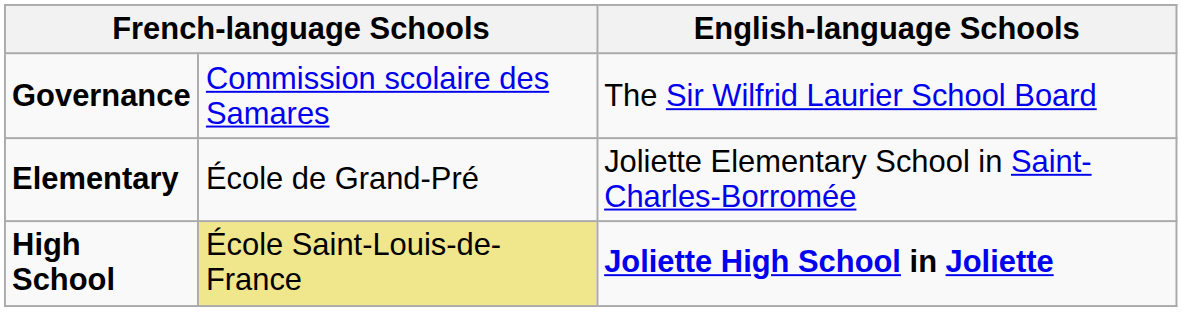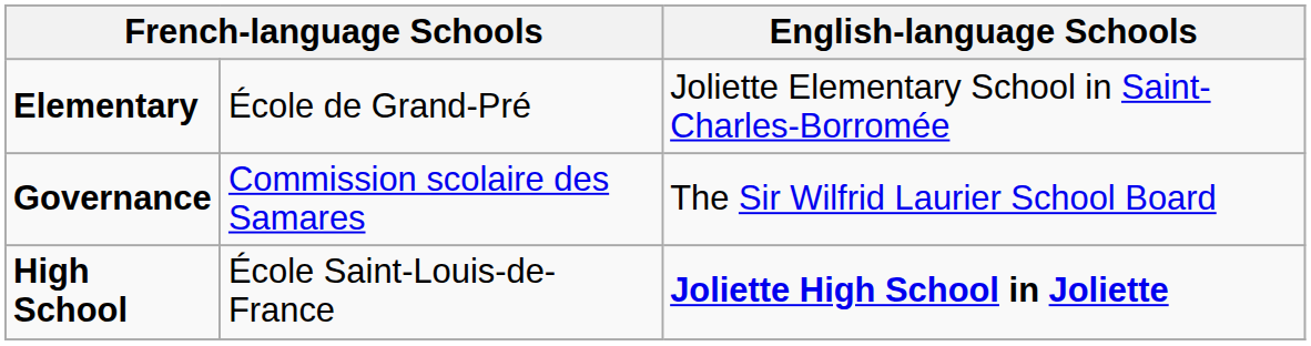rows swapped: Governance <-> Elementary
High School | column 2: khaki background -> no background
